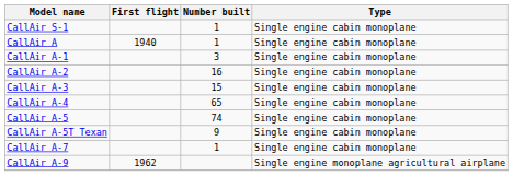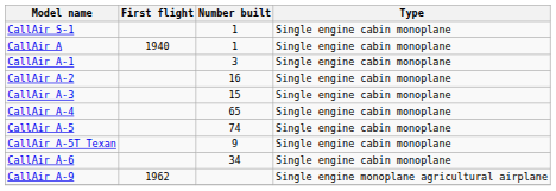+ row: CallAir A-6 | 34 | Single engine cabin monoplane
- row: CallAir A-7 | 1 | Single engine cabin monoplane
